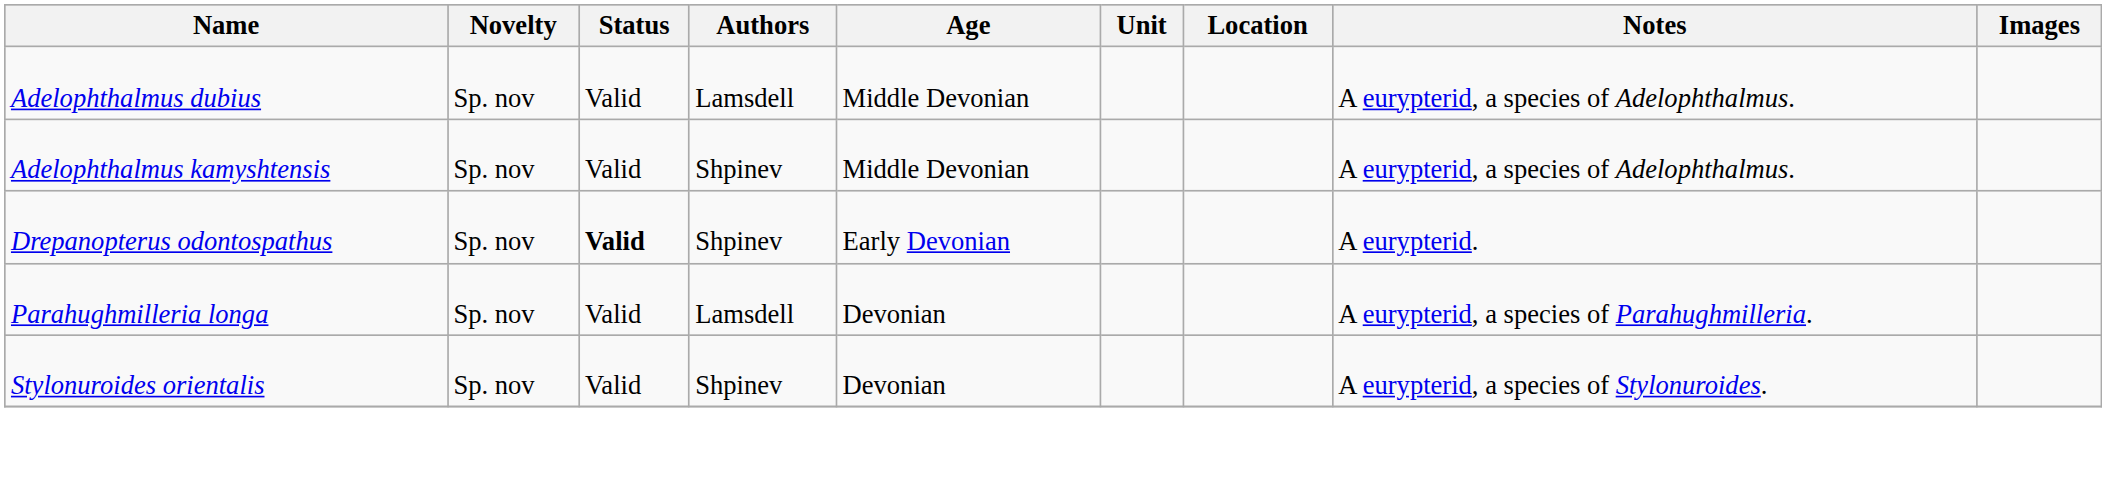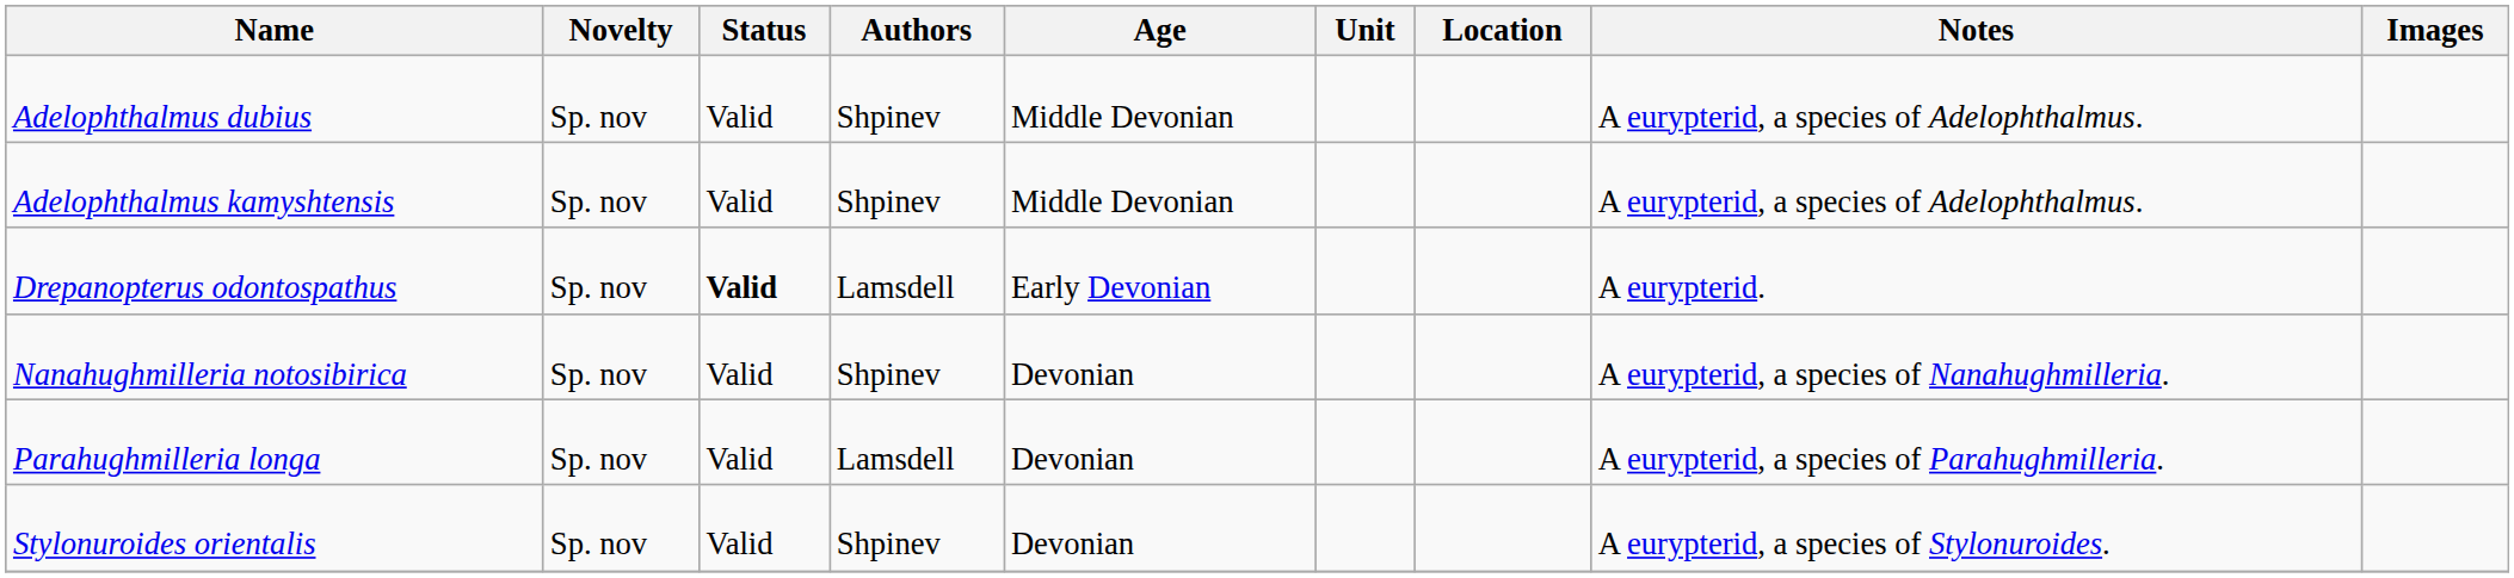Adelophthalmus dubius | Authors: Lamsdell -> Shpinev
Drepanopterus odontospathus | Authors: Shpinev -> Lamsdell
+ row: Nanahughmilleria notosibirica | Sp. nov | Valid | Shpinev | Devonian | A eurypterid, a species of Nanahughmilleria.
